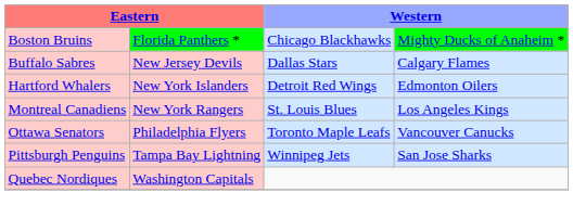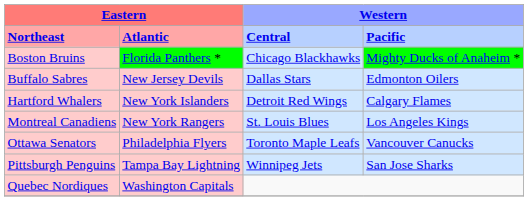+ row: Northeast | Atlantic | Central | Pacific
Buffalo Sabres | column 4: Calgary Flames -> Edmonton Oilers
Hartford Whalers | column 4: Edmonton Oilers -> Calgary Flames
